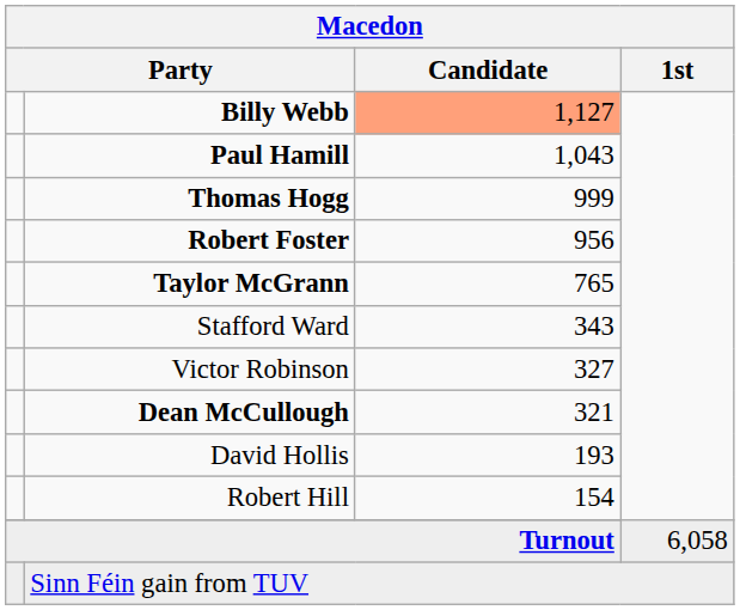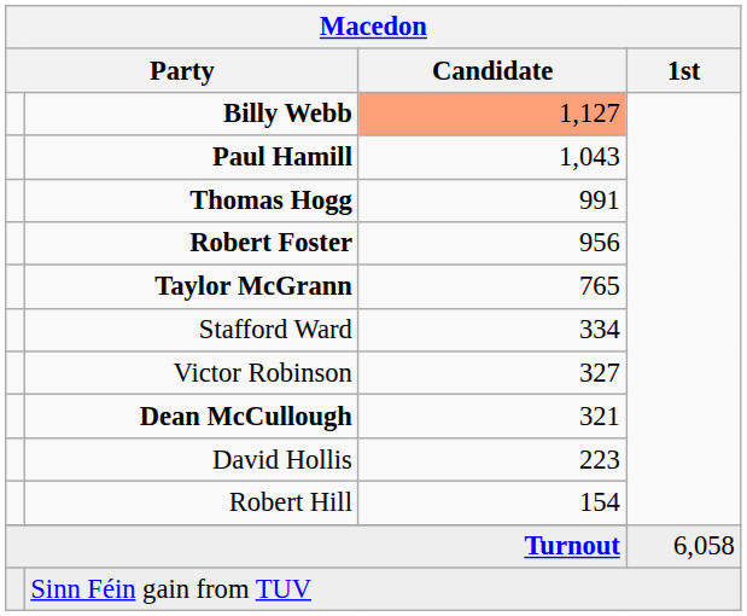Thomas Hogg | Macedon / Candidate: 999 -> 991
Stafford Ward | Macedon / Candidate: 343 -> 334
David Hollis | Macedon / Candidate: 193 -> 223
